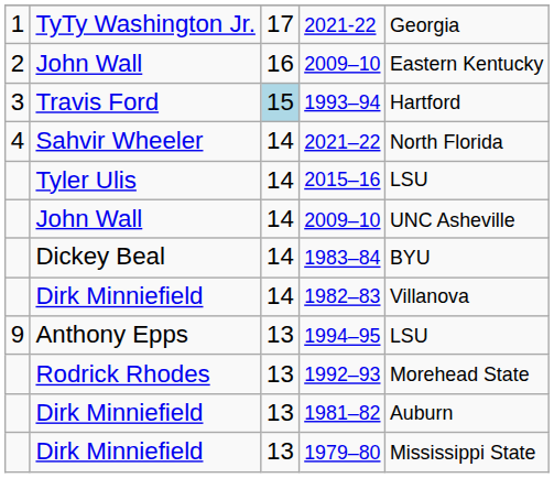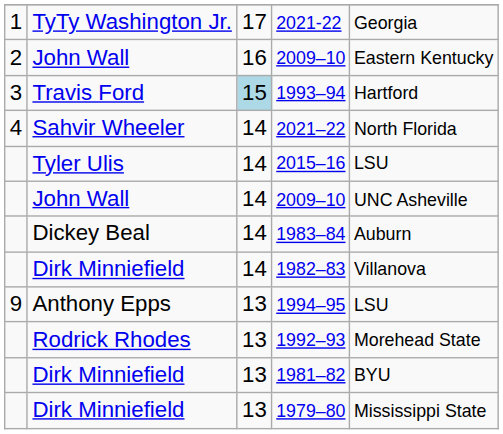1983–84 | column 5: BYU -> Auburn
1981–82 | column 5: Auburn -> BYU
